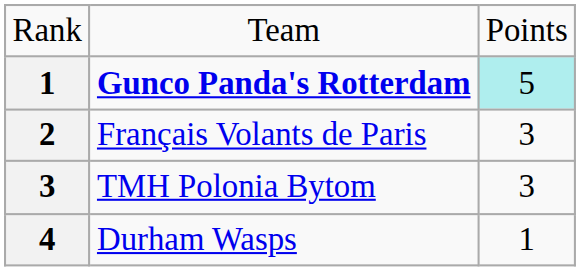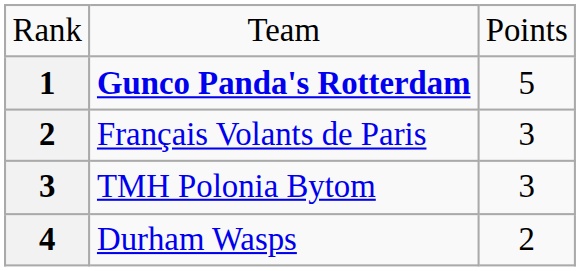Gunco Panda's Rotterdam | column 3: paleturquoise background -> no background
Durham Wasps | column 3: 1 -> 2
